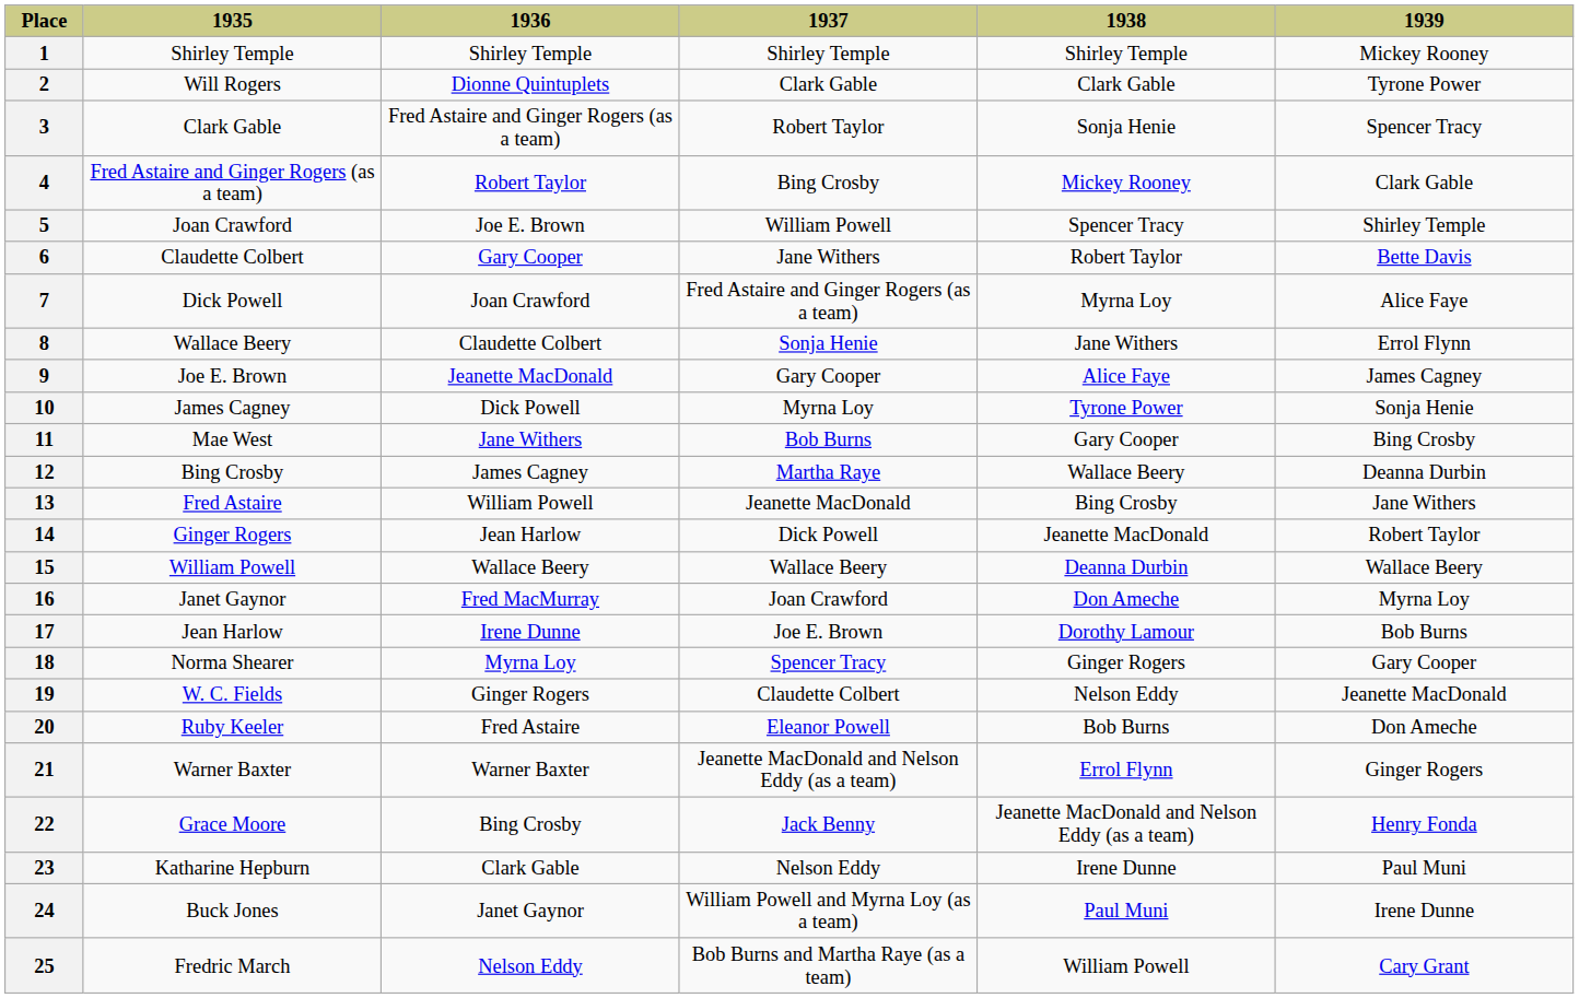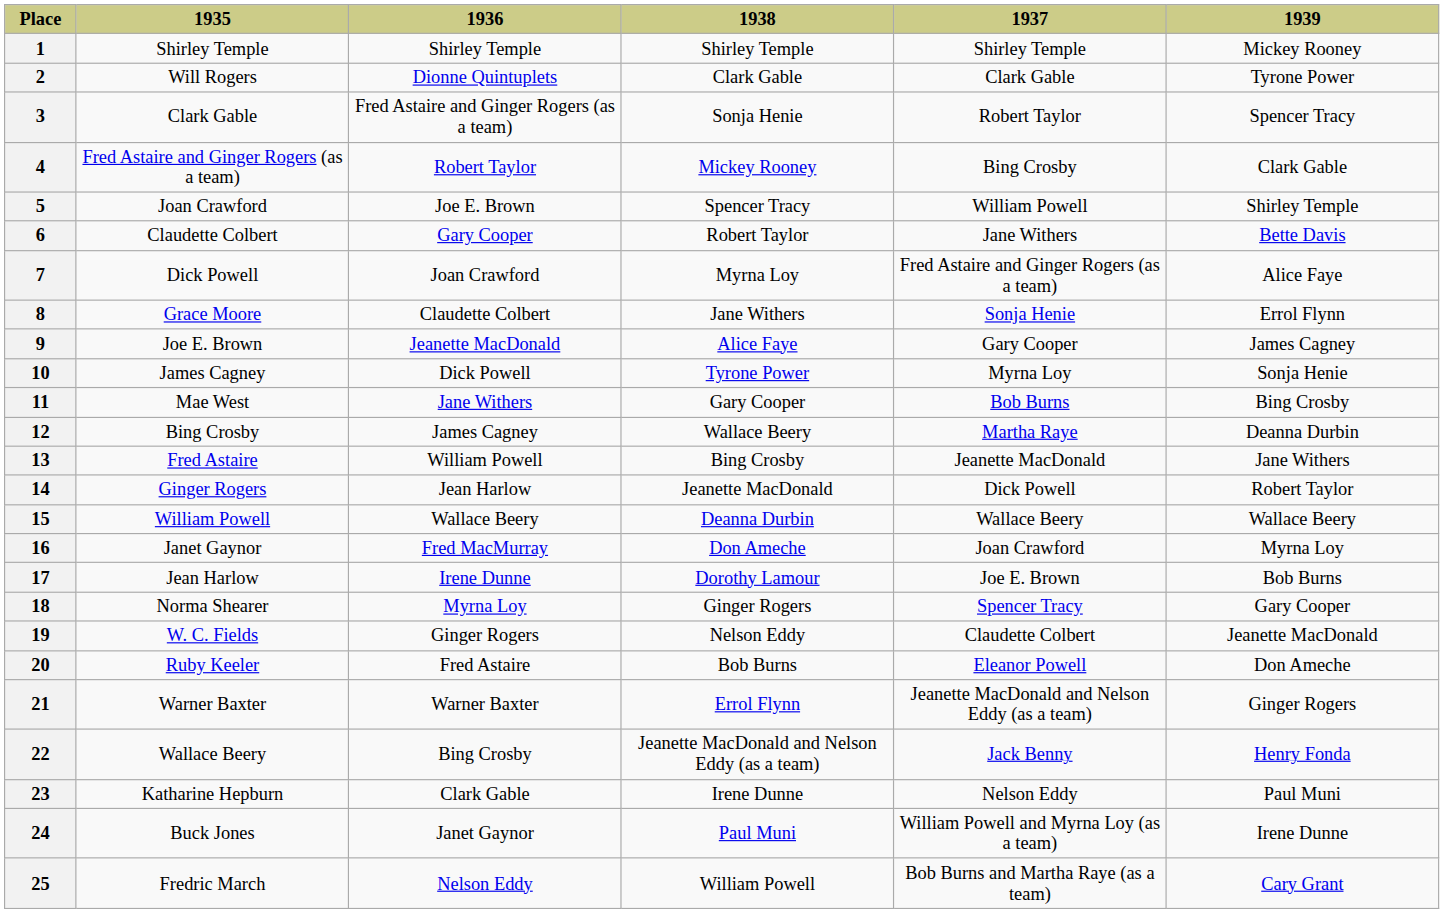columns swapped: 1937 <-> 1938
8 | 1935: Wallace Beery -> Grace Moore
22 | 1935: Grace Moore -> Wallace Beery
